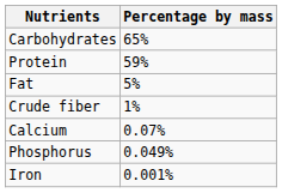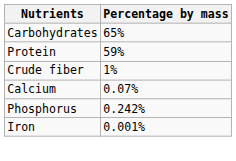- row: Fat | 5%
Phosphorus | Percentage by mass: 0.049% -> 0.242%
